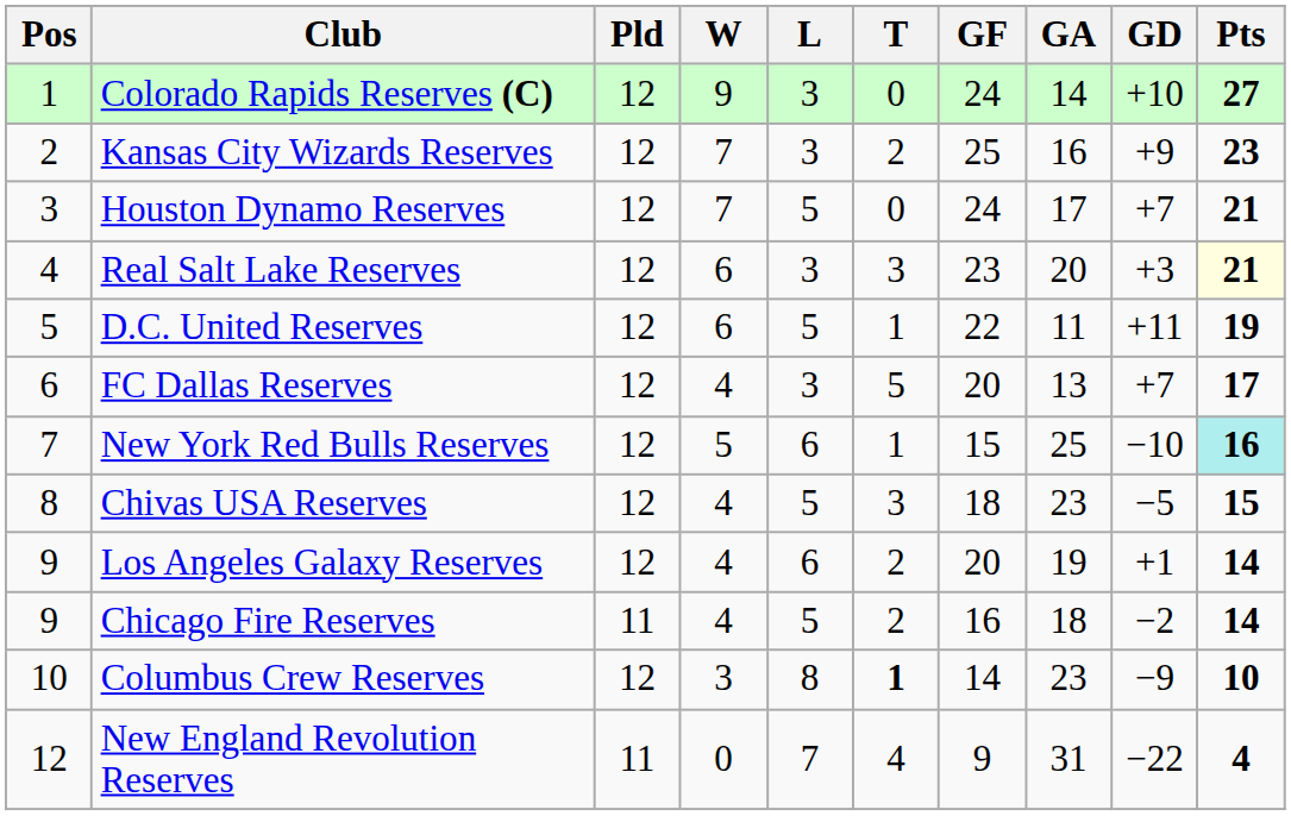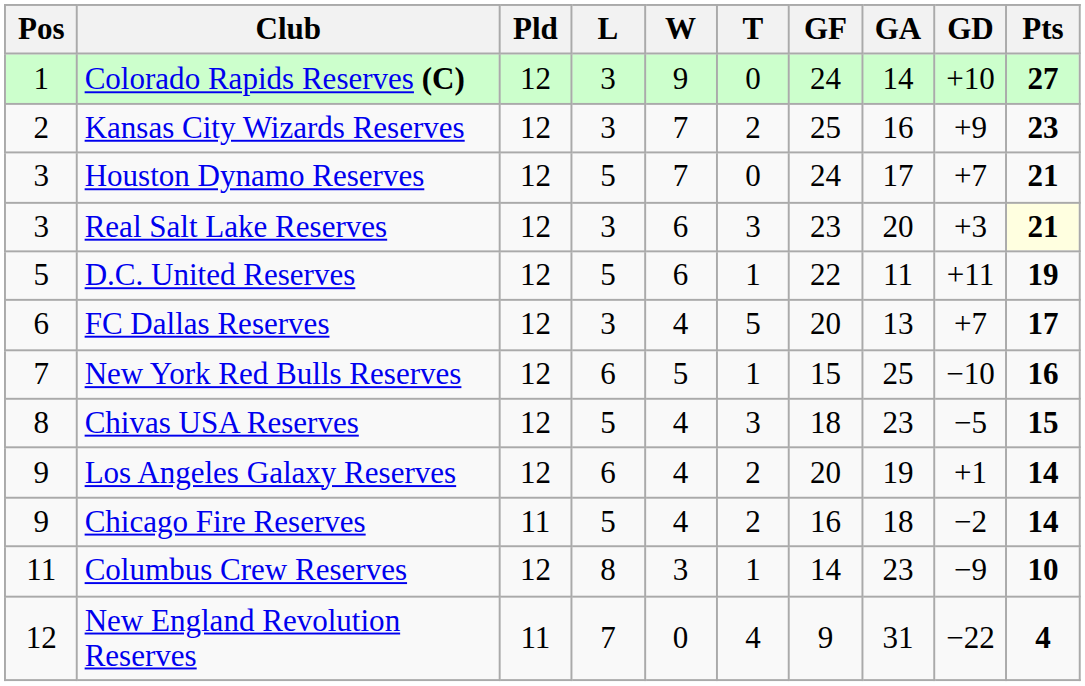columns swapped: W <-> L
Real Salt Lake Reserves | Pos: 4 -> 3
New York Red Bulls Reserves | Pts: paleturquoise background -> no background
Columbus Crew Reserves | Pos: 10 -> 11
Columbus Crew Reserves | T: bold -> normal
